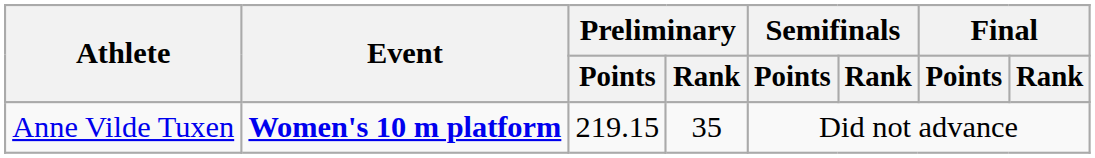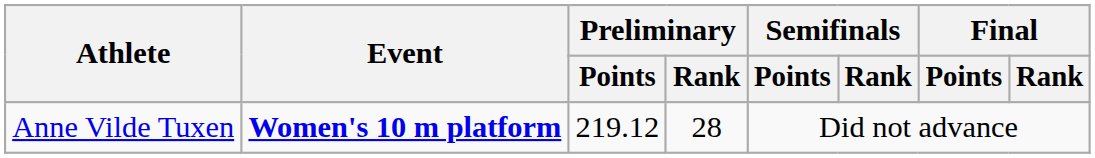Anne Vilde Tuxen | Preliminary / Points: 219.15 -> 219.12
Anne Vilde Tuxen | Preliminary / Rank: 35 -> 28
